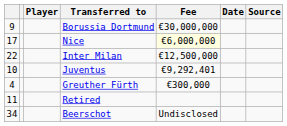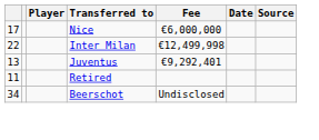- row: 9 | Borussia Dortmund | €30,000,000
Nice | Fee: lightyellow background -> no background
Inter Milan | Fee: €12,500,000 -> €12,499,998
Juventus | column 1: 10 -> 13
- row: 4 | Greuther Fürth | €300,000
